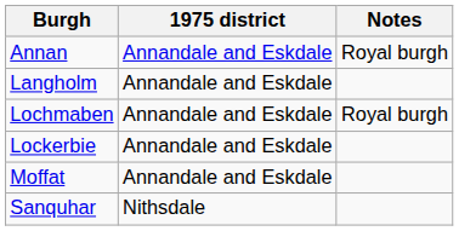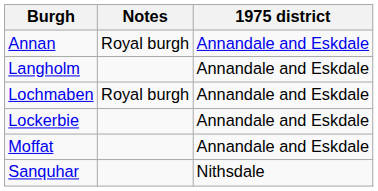columns swapped: Notes <-> 1975 district
